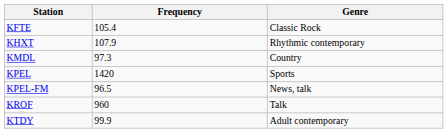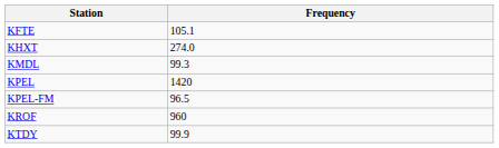- column: Genre | Classic Rock | Rhythmic contemporary | Country | Sports | News, talk | Talk | Adult contemporary
KFTE | Frequency: 105.4 -> 105.1
KHXT | Frequency: 107.9 -> 274.0
KMDL | Frequency: 97.3 -> 99.3
